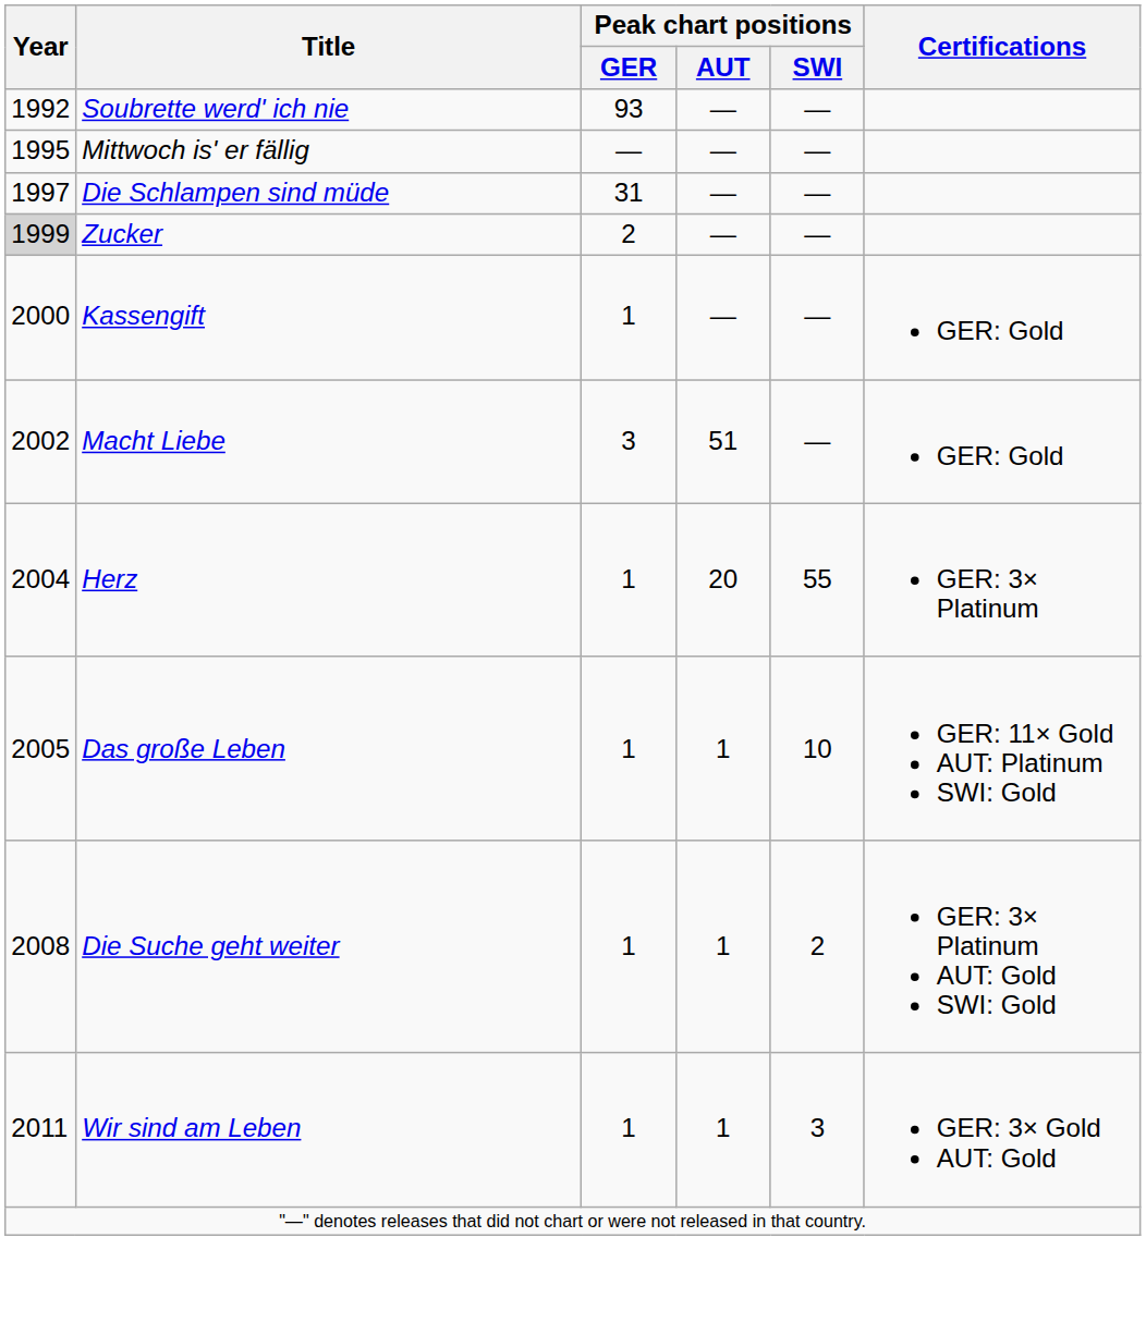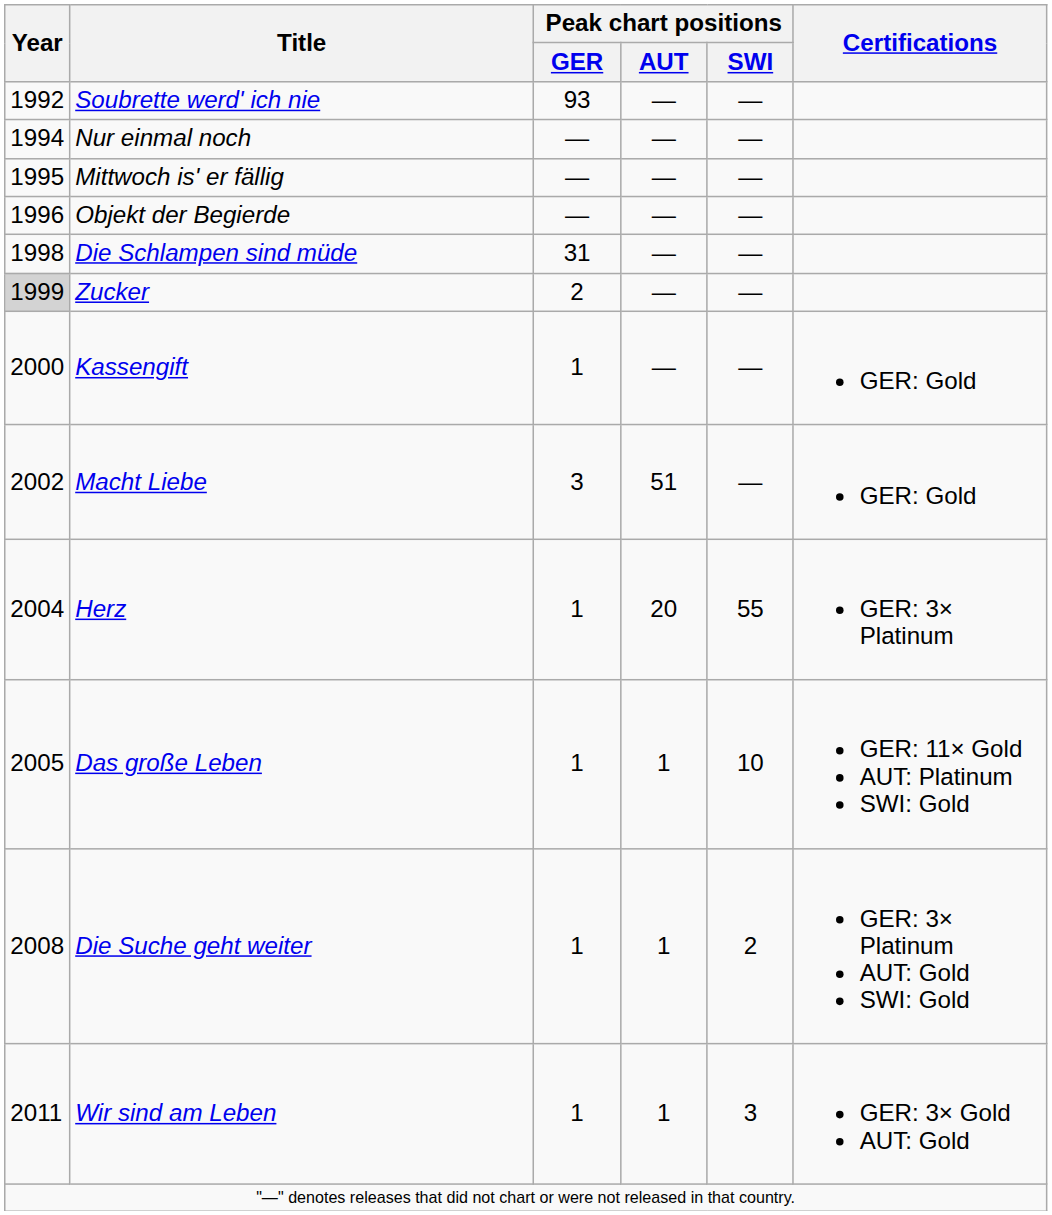+ row: 1994 | Nur einmal noch | — | — | —
+ row: 1996 | Objekt der Begierde | — | — | —
Die Schlampen sind müde | Year: 1997 -> 1998
